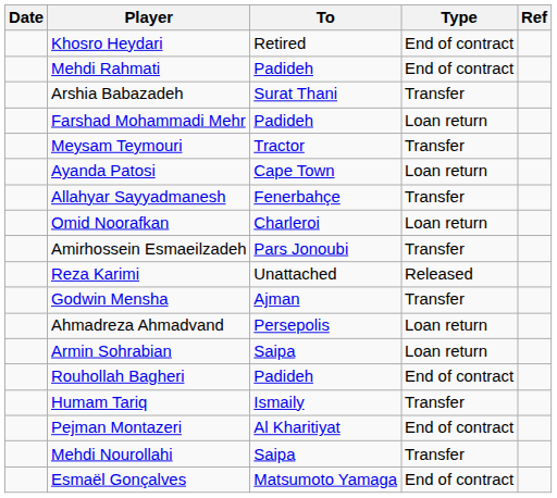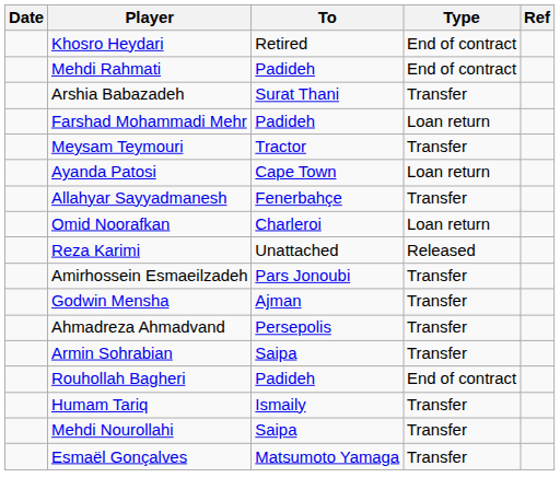rows swapped: Amirhossein Esmaeilzadeh <-> Reza Karimi
Ahmadreza Ahmadvand | Type: Loan return -> Transfer
Armin Sohrabian | Type: Loan return -> Transfer
- row: Pejman Montazeri | Al Kharitiyat | End of contract
Esmaël Gonçalves | Type: End of contract -> Transfer
